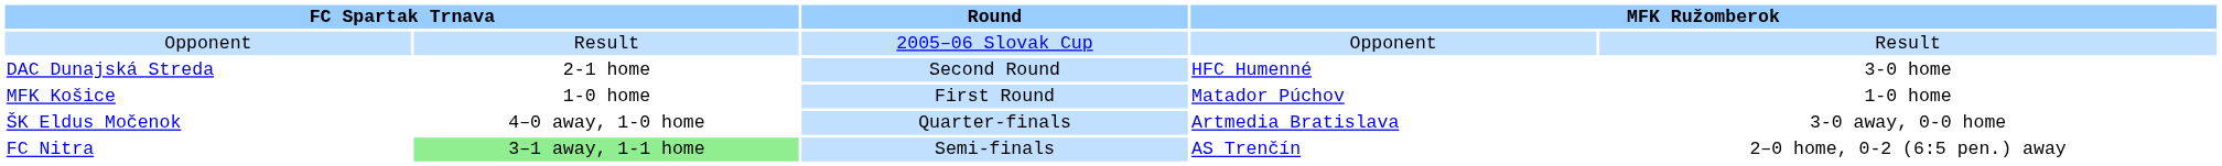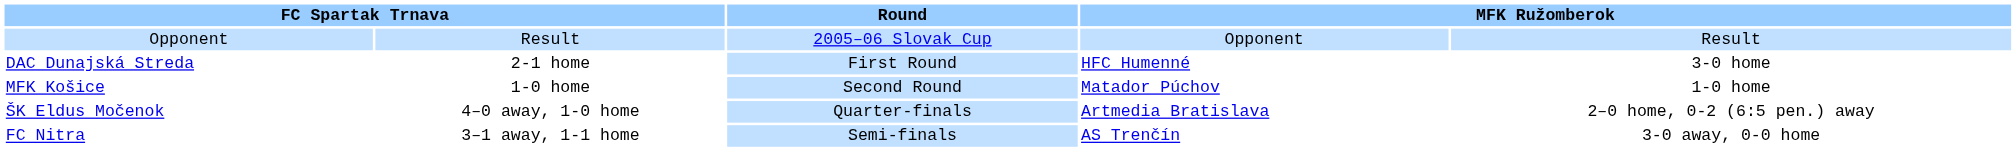DAC Dunajská Streda | Round: Second Round -> First Round
MFK Košice | Round: First Round -> Second Round
ŠK Eldus Močenok | column 5: 3-0 away, 0-0 home -> 2–0 home, 0-2 (6:5 pen.) away
FC Nitra | column 2: lightgreen background -> no background
FC Nitra | column 5: 2–0 home, 0-2 (6:5 pen.) away -> 3-0 away, 0-0 home
